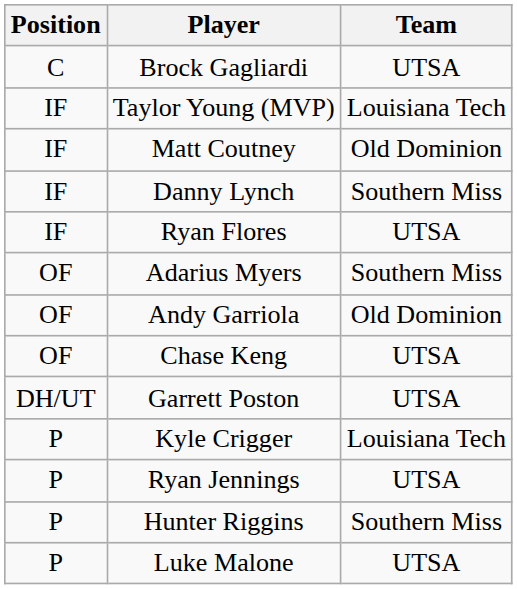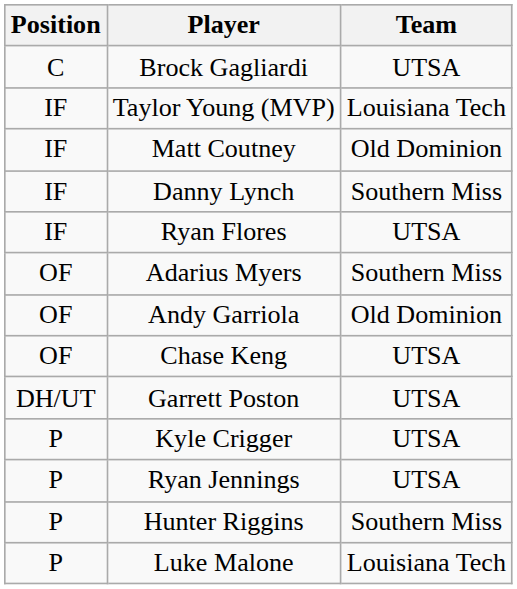Kyle Crigger | Team: Louisiana Tech -> UTSA
Luke Malone | Team: UTSA -> Louisiana Tech
